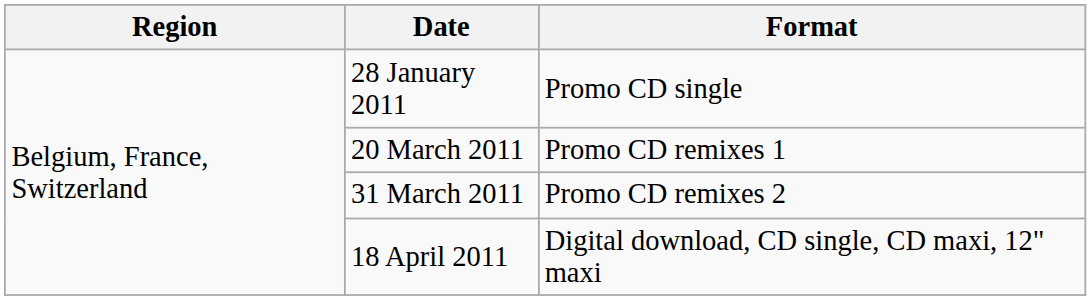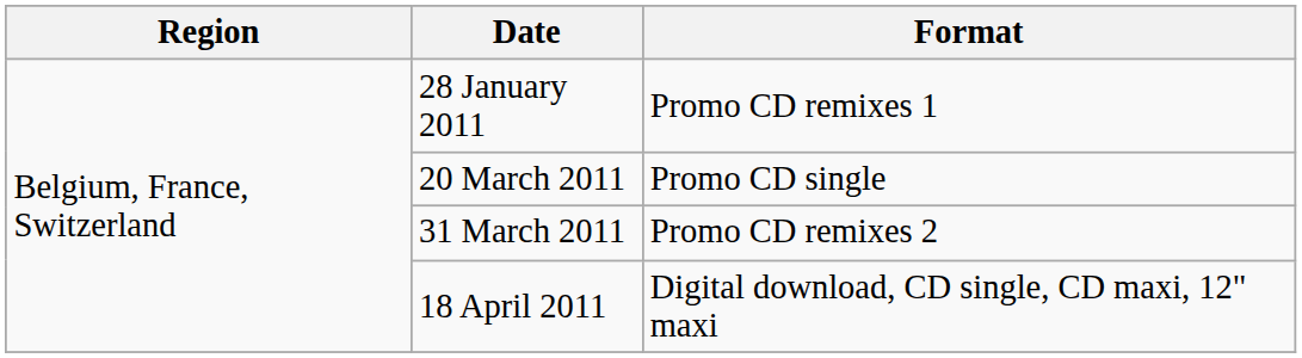28 January 2011 | Format: Promo CD single -> Promo CD remixes 1
20 March 2011 | Format: Promo CD remixes 1 -> Promo CD single
